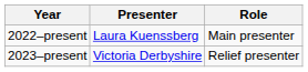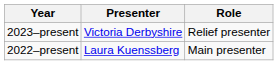rows swapped: 2022–present <-> 2023–present
